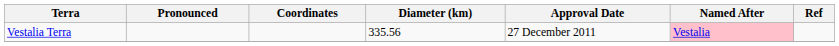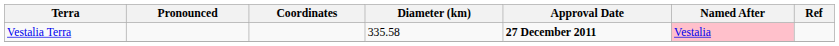Vestalia Terra | Diameter (km): 335.56 -> 335.58
Vestalia Terra | Approval Date: normal -> bold
